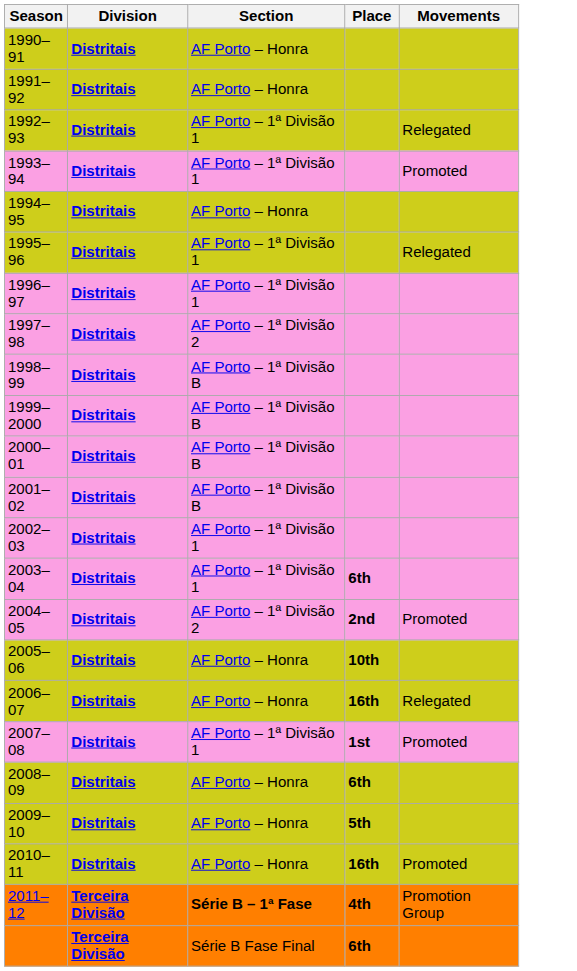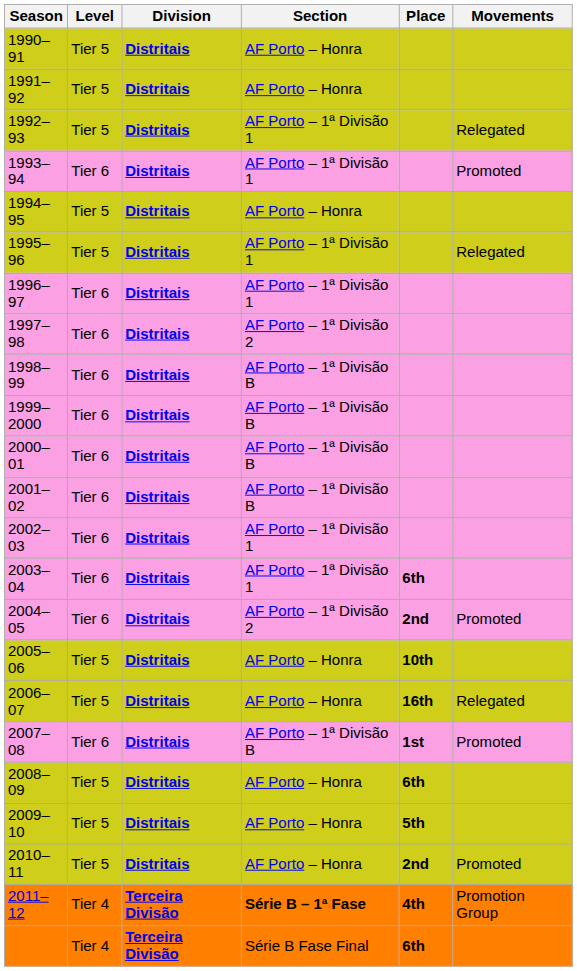+ column: Level | Tier 5 | Tier 5 | Tier 5 | Tier 6 | Tier 5 | Tier 5 | Tier 6 | Tier 6 | Tier 6 | Tier 6 | Tier 6 | Tier 6 | Tier 6 | Tier 6 | Tier 6 | Tier 5 | Tier 5 | Tier 6 | Tier 5 | Tier 5 | Tier 5 | Tier 4 | Tier 4
2007–08 | Section: AF Porto – 1ª Divisão 1 -> AF Porto – 1ª Divisão B
2010–11 | Place: 16th -> 2nd
